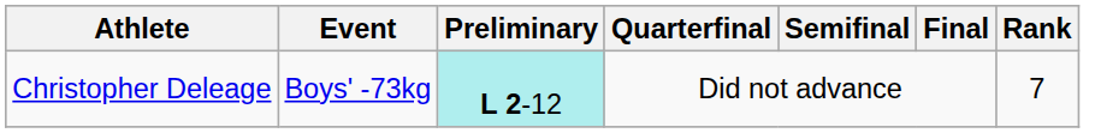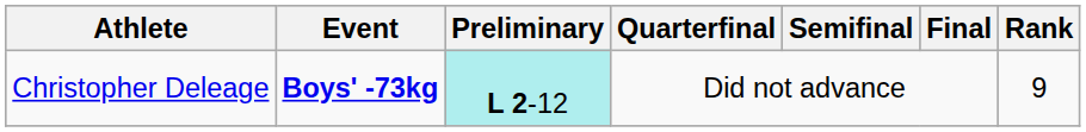Christopher Deleage | Event: normal -> bold
Christopher Deleage | Rank: 7 -> 9
